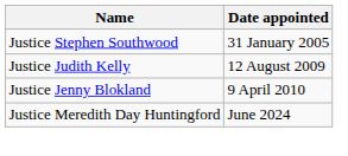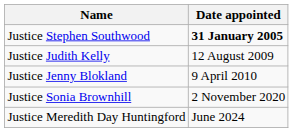Justice Stephen Southwood | Date appointed: normal -> bold
+ row: Justice Sonia Brownhill | 2 November 2020
